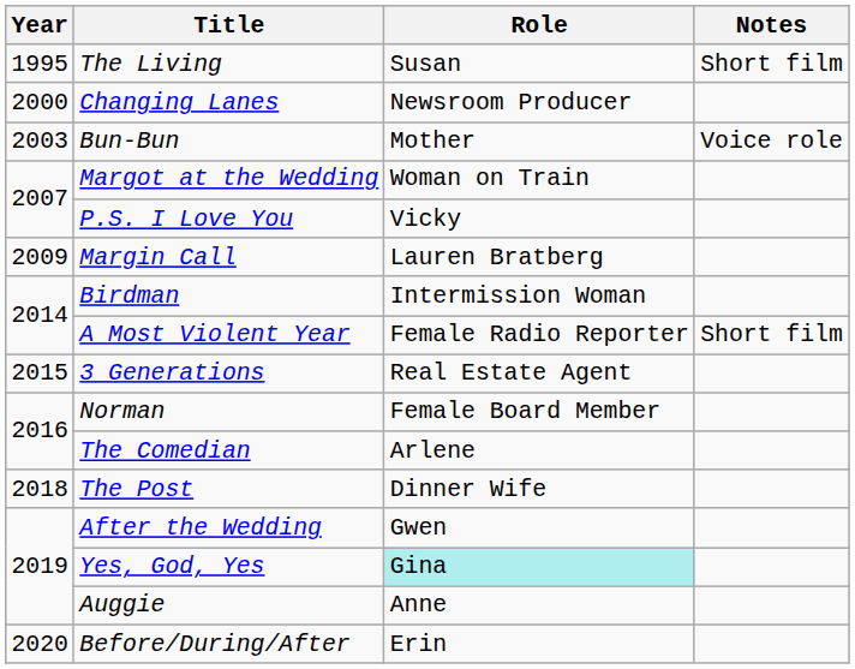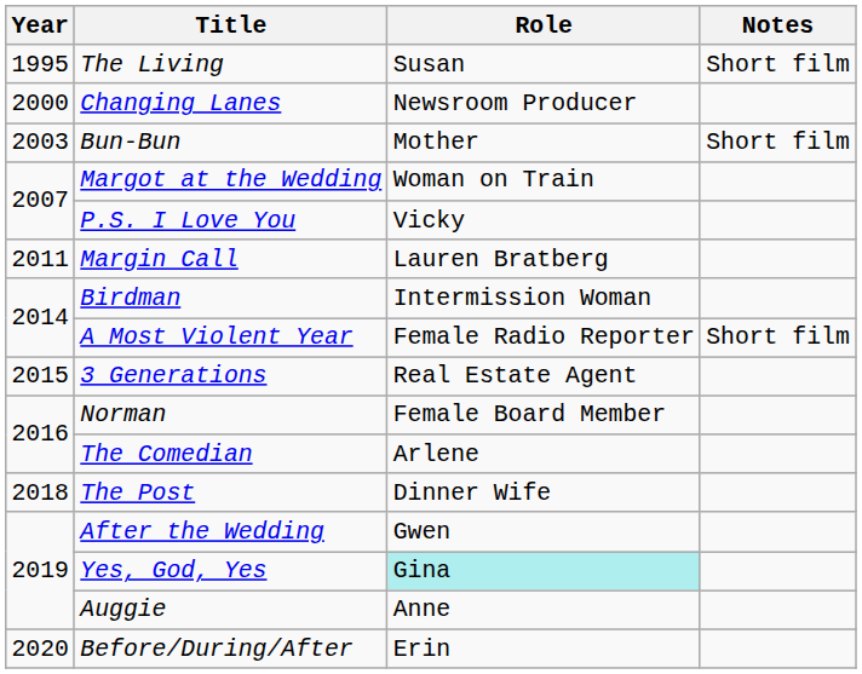Bun-Bun | Notes: Voice role -> Short film
Margin Call | Year: 2009 -> 2011
